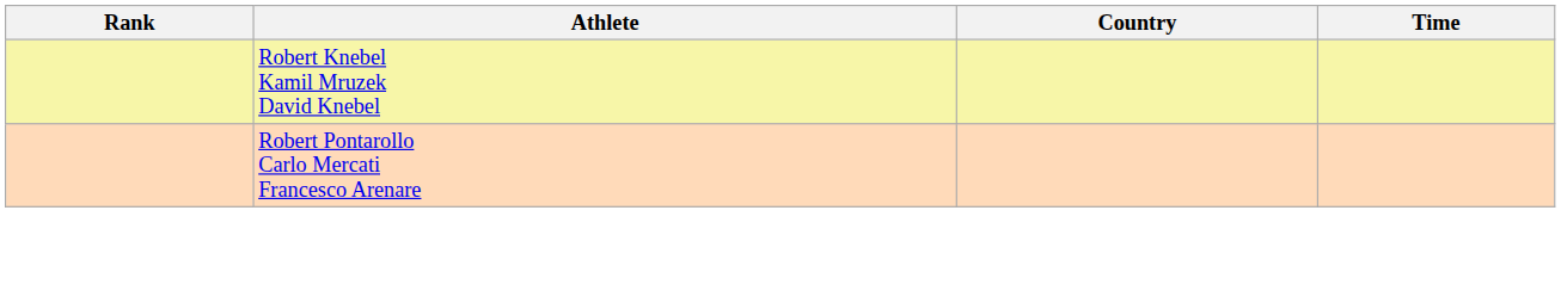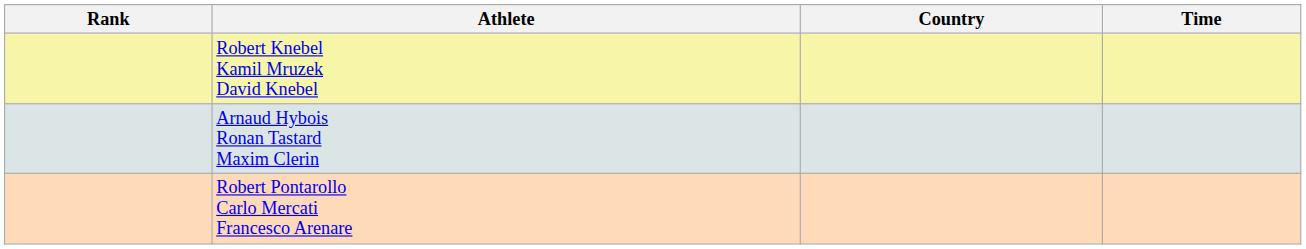+ row: Arnaud Hybois Ronan Tastard Maxim Clerin
